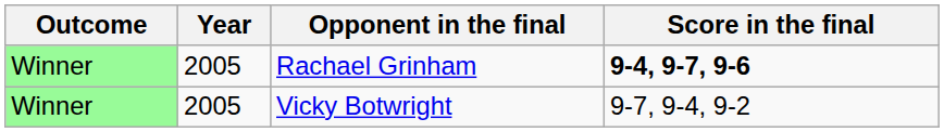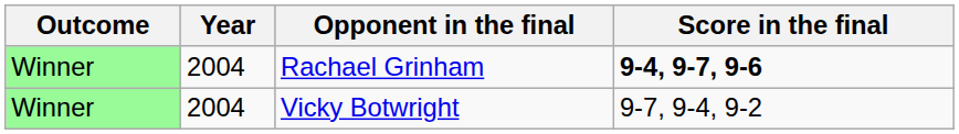Rachael Grinham | Year: 2005 -> 2004
Vicky Botwright | Year: 2005 -> 2004
